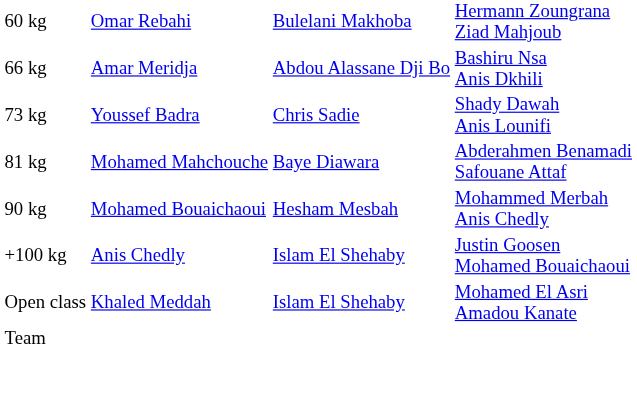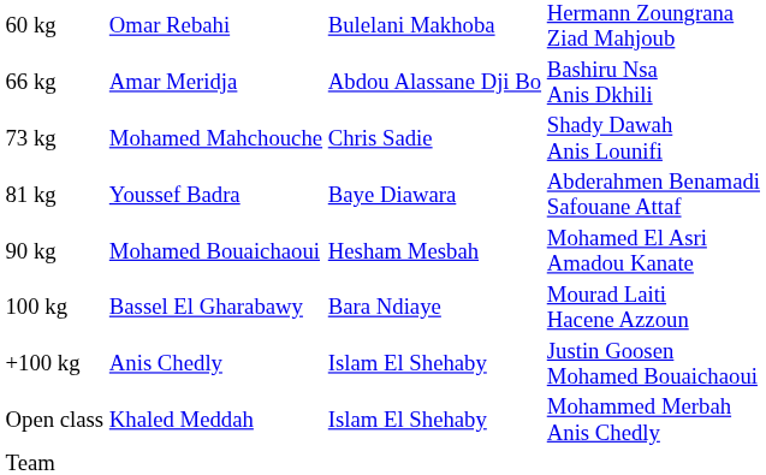73 kg | column 2: Youssef Badra -> Mohamed Mahchouche
81 kg | column 2: Mohamed Mahchouche -> Youssef Badra
90 kg | column 4: Mohammed Merbah Anis Chedly -> Mohamed El Asri Amadou Kanate
+ row: 100 kg | Bassel El Gharabawy | Bara Ndiaye | Mourad Laiti Hacene Azzoun
Open class | column 4: Mohamed El Asri Amadou Kanate -> Mohammed Merbah Anis Chedly
